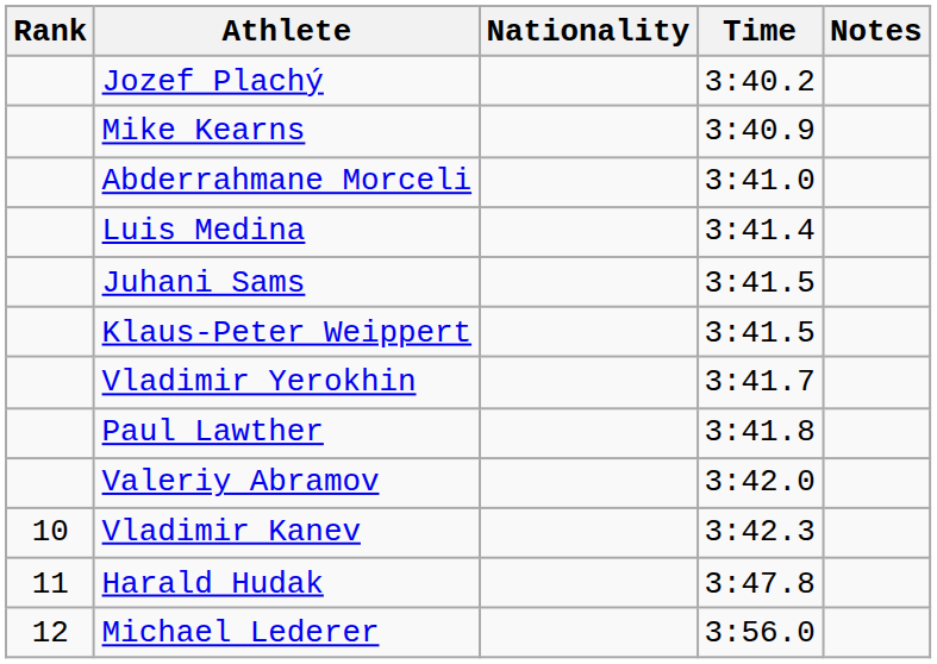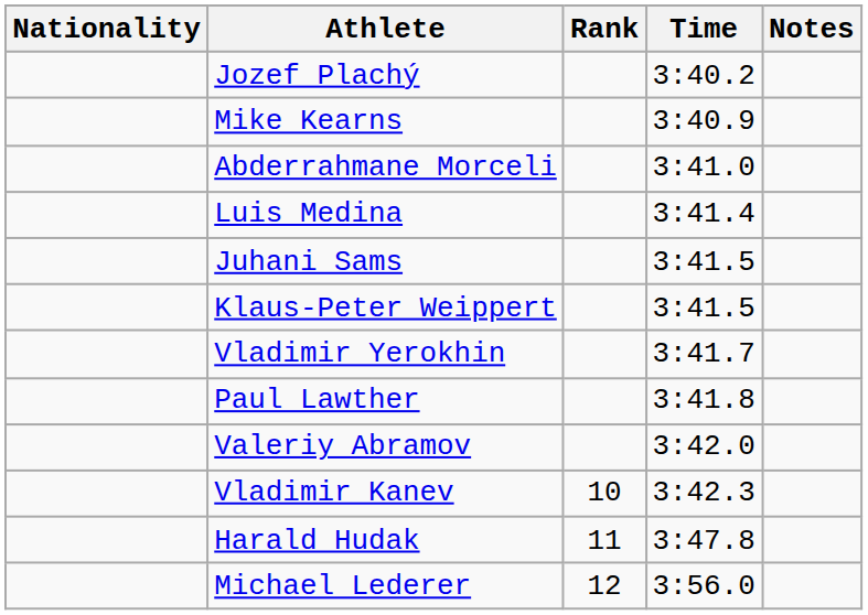columns swapped: Rank <-> Nationality
